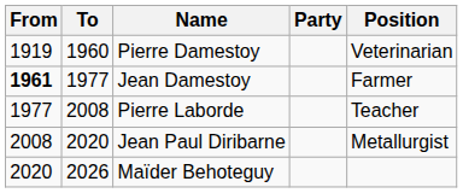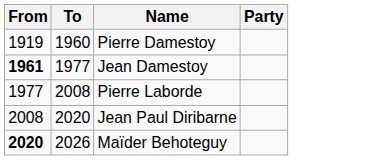- column: Position | Veterinarian | Farmer | Teacher | Metallurgist
Maïder Behoteguy | From: normal -> bold
